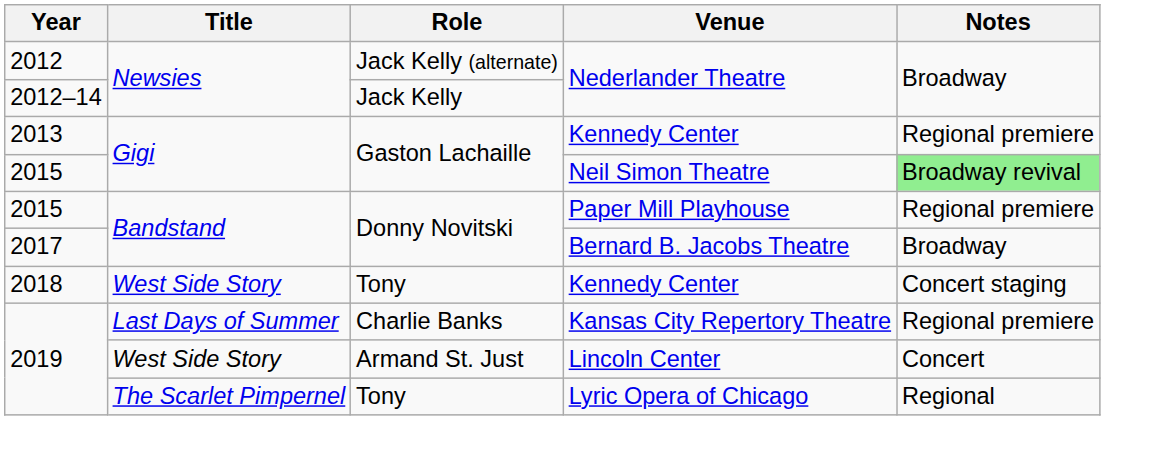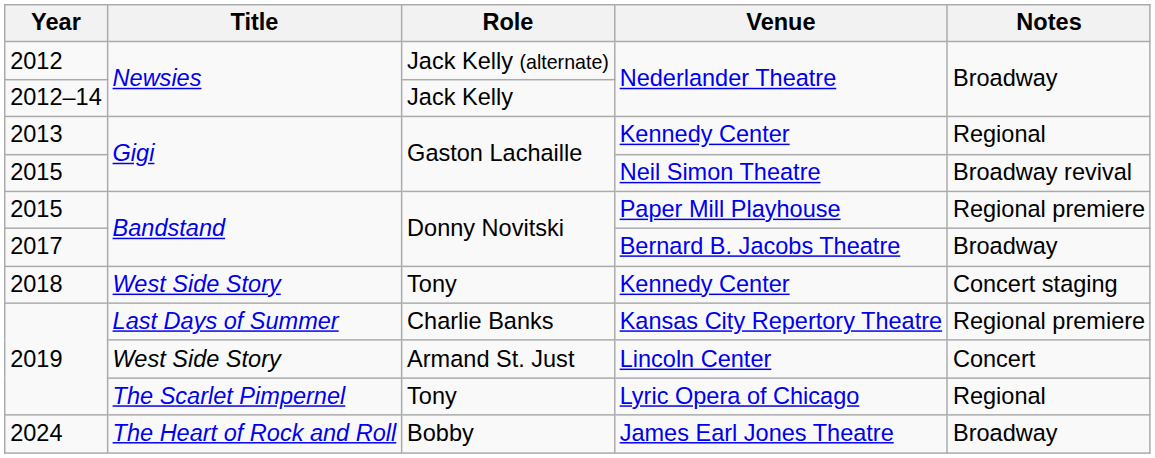Gaston Lachaille / Kennedy Center | Notes: Regional premiere -> Regional
Neil Simon Theatre | Notes: lightgreen background -> no background
+ row: 2024 | The Heart of Rock and Roll | Bobby | James Earl Jones Theatre | Broadway
